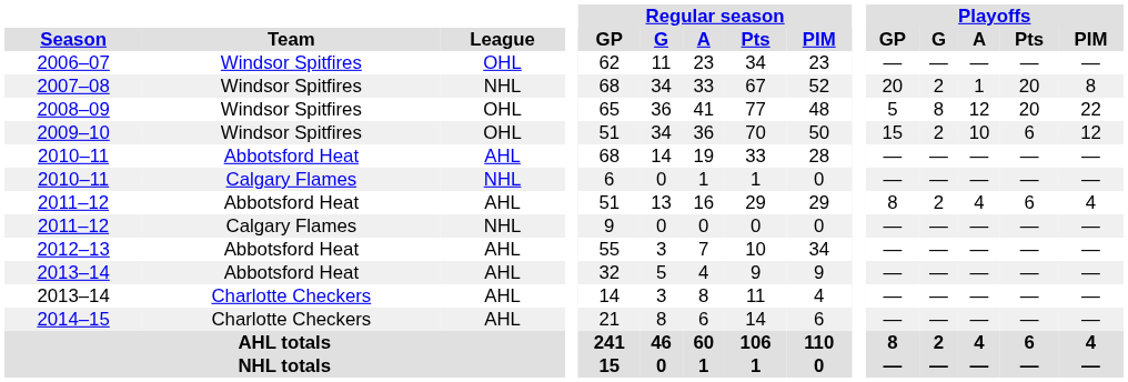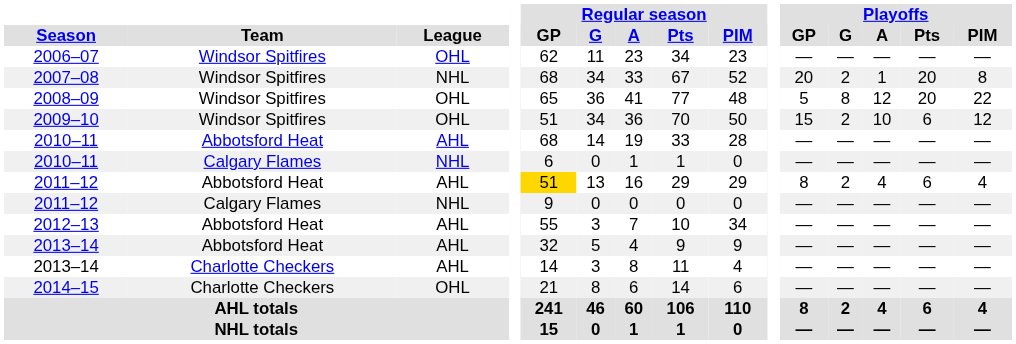2011–12 / Abbotsford Heat | Regular season / GP: no background -> gold background
2014–15 | League: AHL -> OHL
